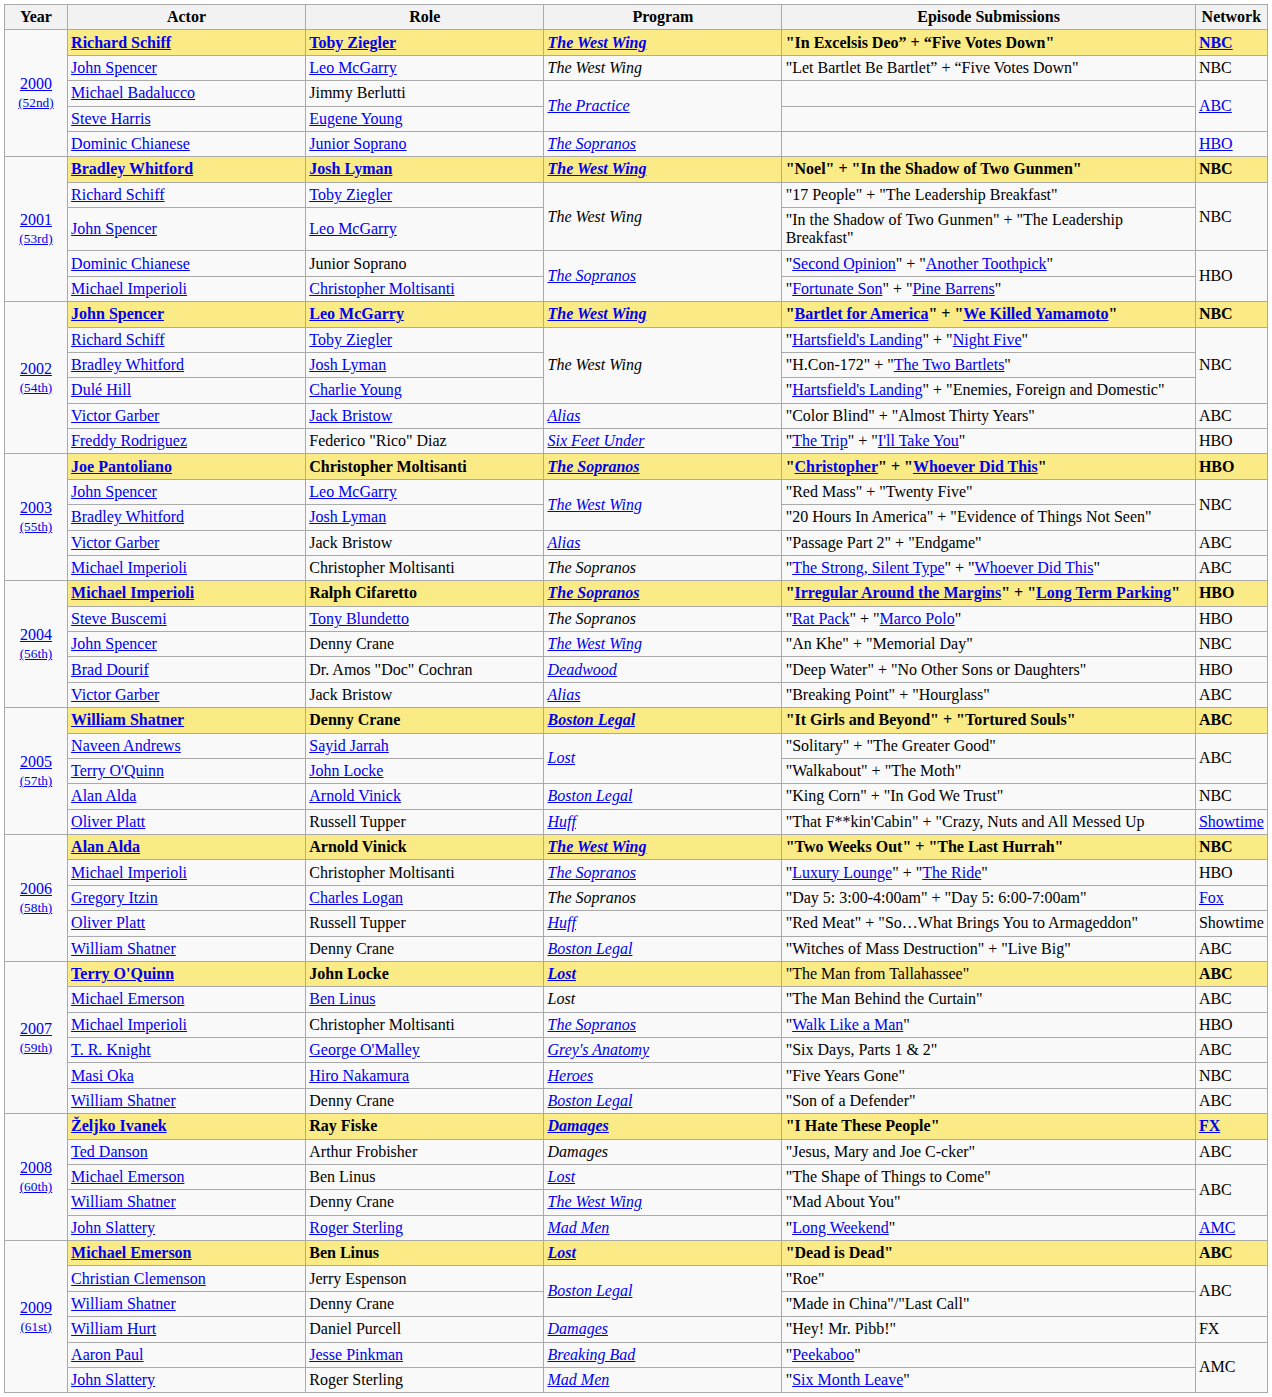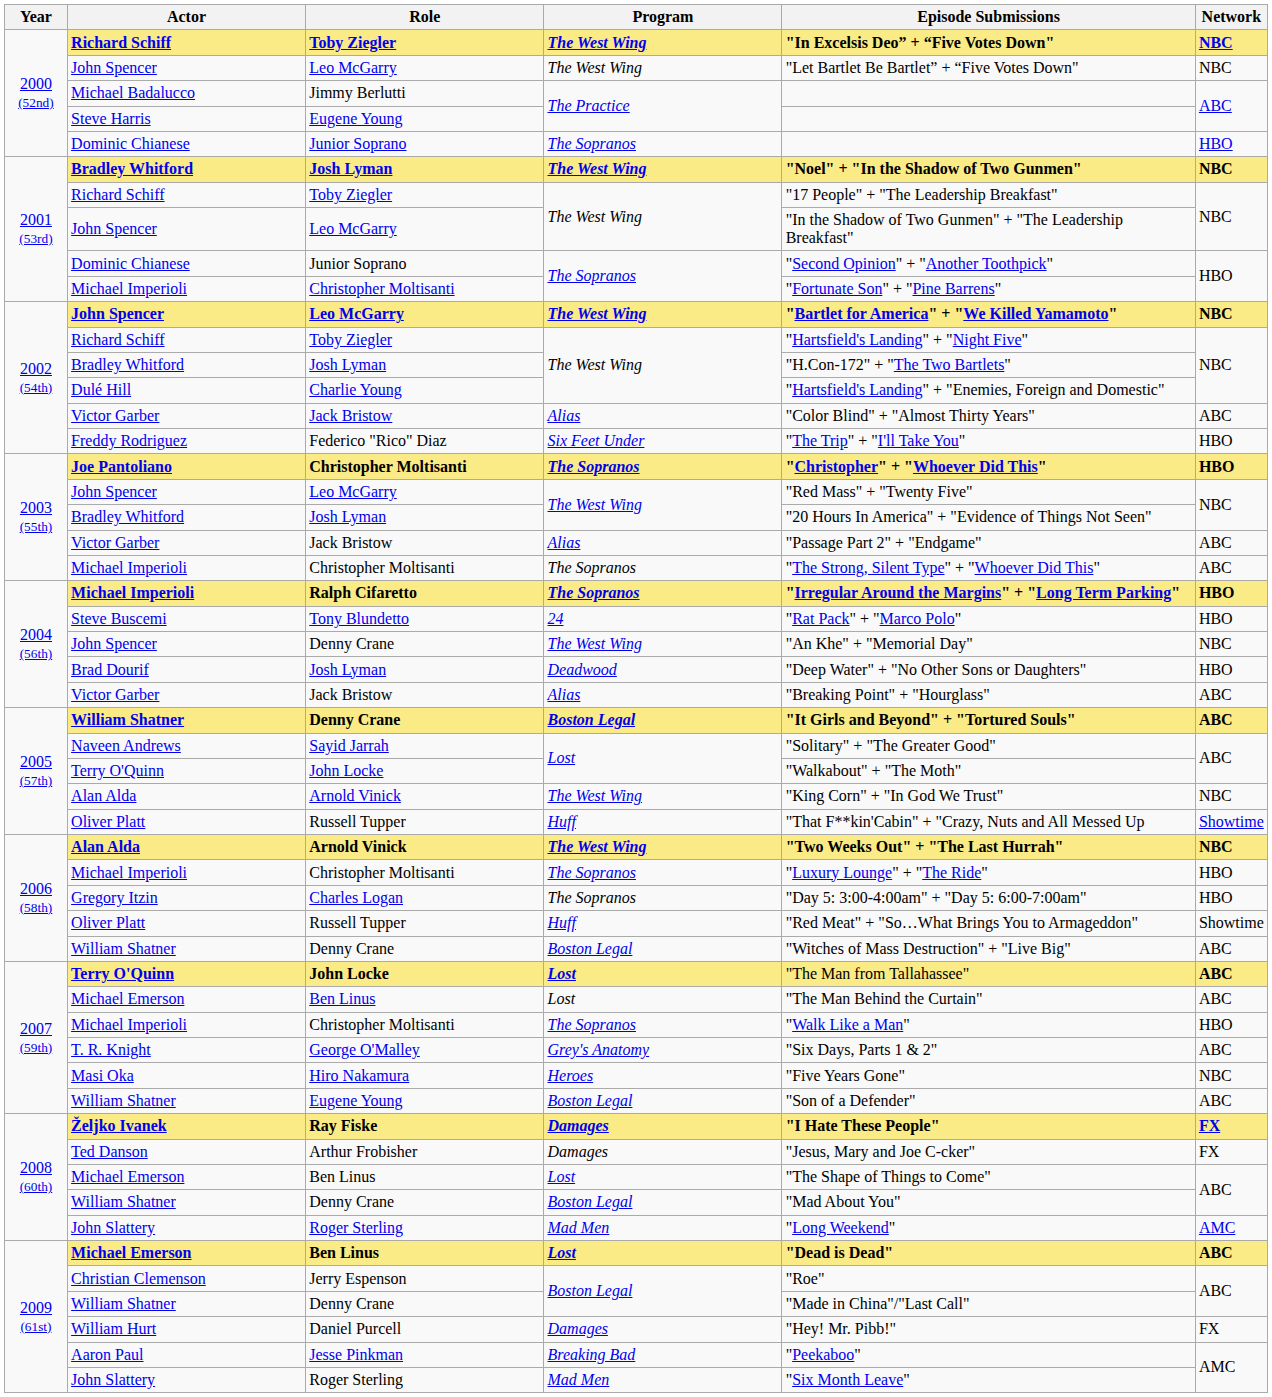Steve Buscemi | Program: The Sopranos -> 24
Brad Dourif | Role: Dr. Amos "Doc" Cochran -> Josh Lyman
2005 (57th) / Alan Alda | Program: Boston Legal -> The West Wing
Gregory Itzin | Network: Fox -> HBO
2007 (59th) / William Shatner | Role: Denny Crane -> Eugene Young
Ted Danson | Network: ABC -> FX
2008 (60th) / William Shatner | Program: The West Wing -> Boston Legal
